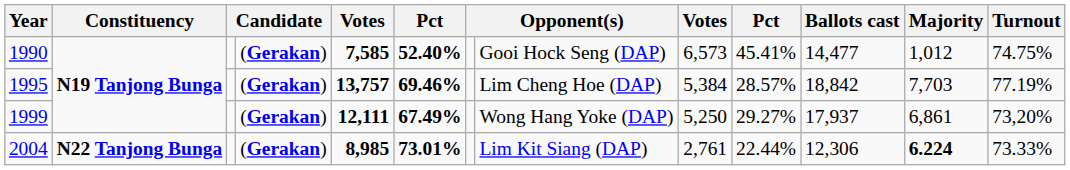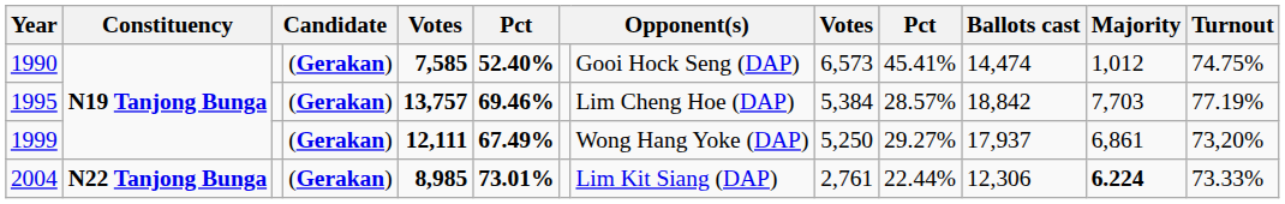1990 | Ballots cast: 14,477 -> 14,474
